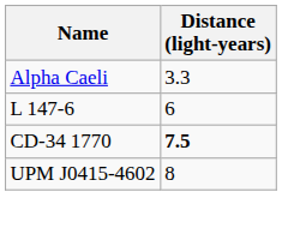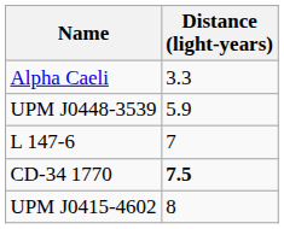+ row: UPM J0448-3539 | 5.9
L 147-6 | Distance (light-years): 6 -> 7
